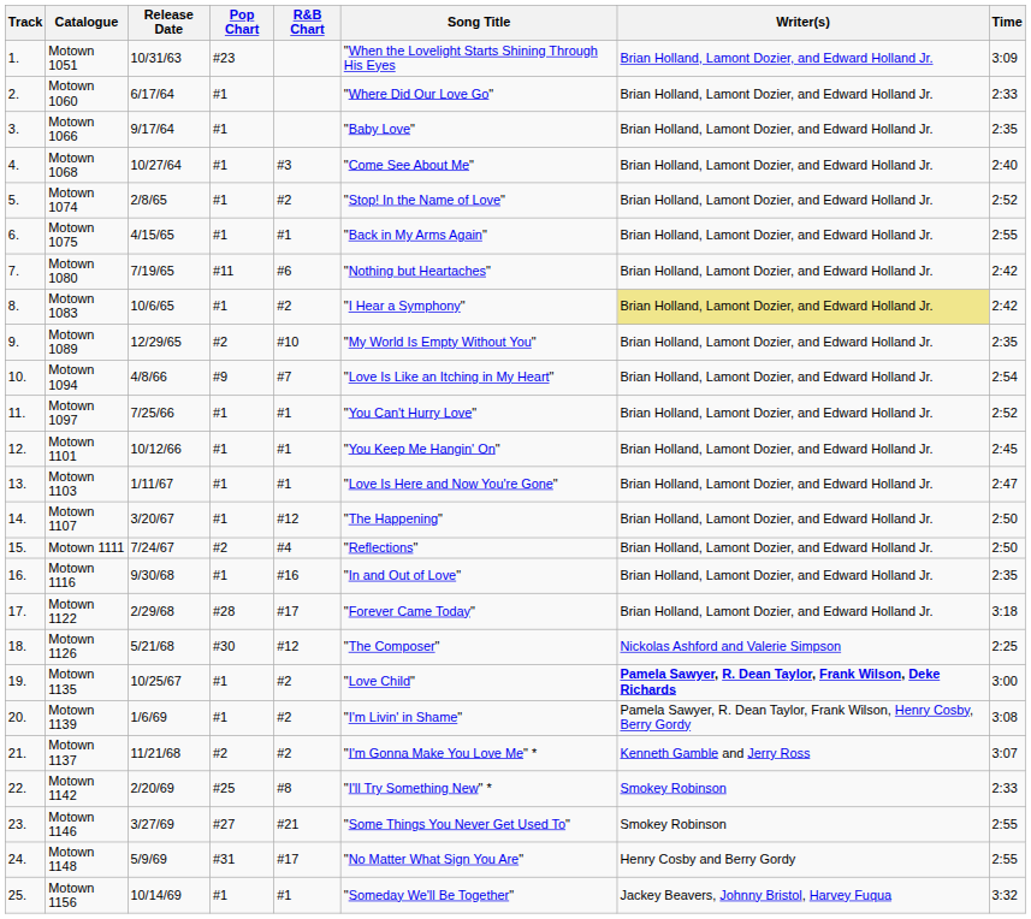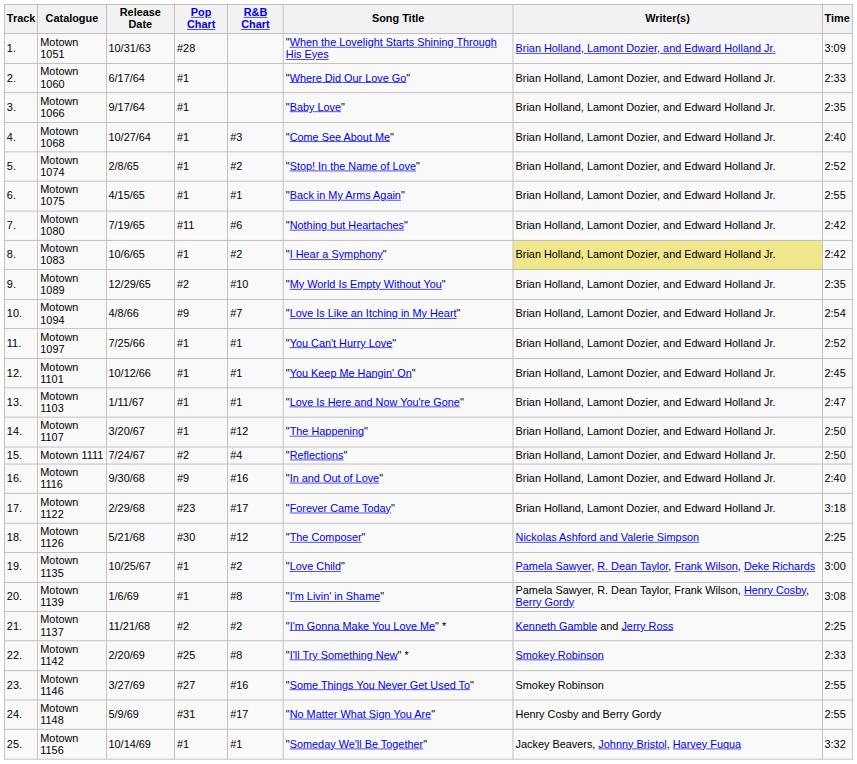Motown 1051 | Pop Chart: #23 -> #28
Motown 1116 | Pop Chart: #1 -> #9
Motown 1116 | Time: 2:35 -> 2:40
Motown 1122 | Pop Chart: #28 -> #23
Motown 1135 | Writer(s): bold -> normal
Motown 1139 | R&B Chart: #2 -> #8
Motown 1137 | Time: 3:07 -> 2:25
Motown 1146 | R&B Chart: #21 -> #16
